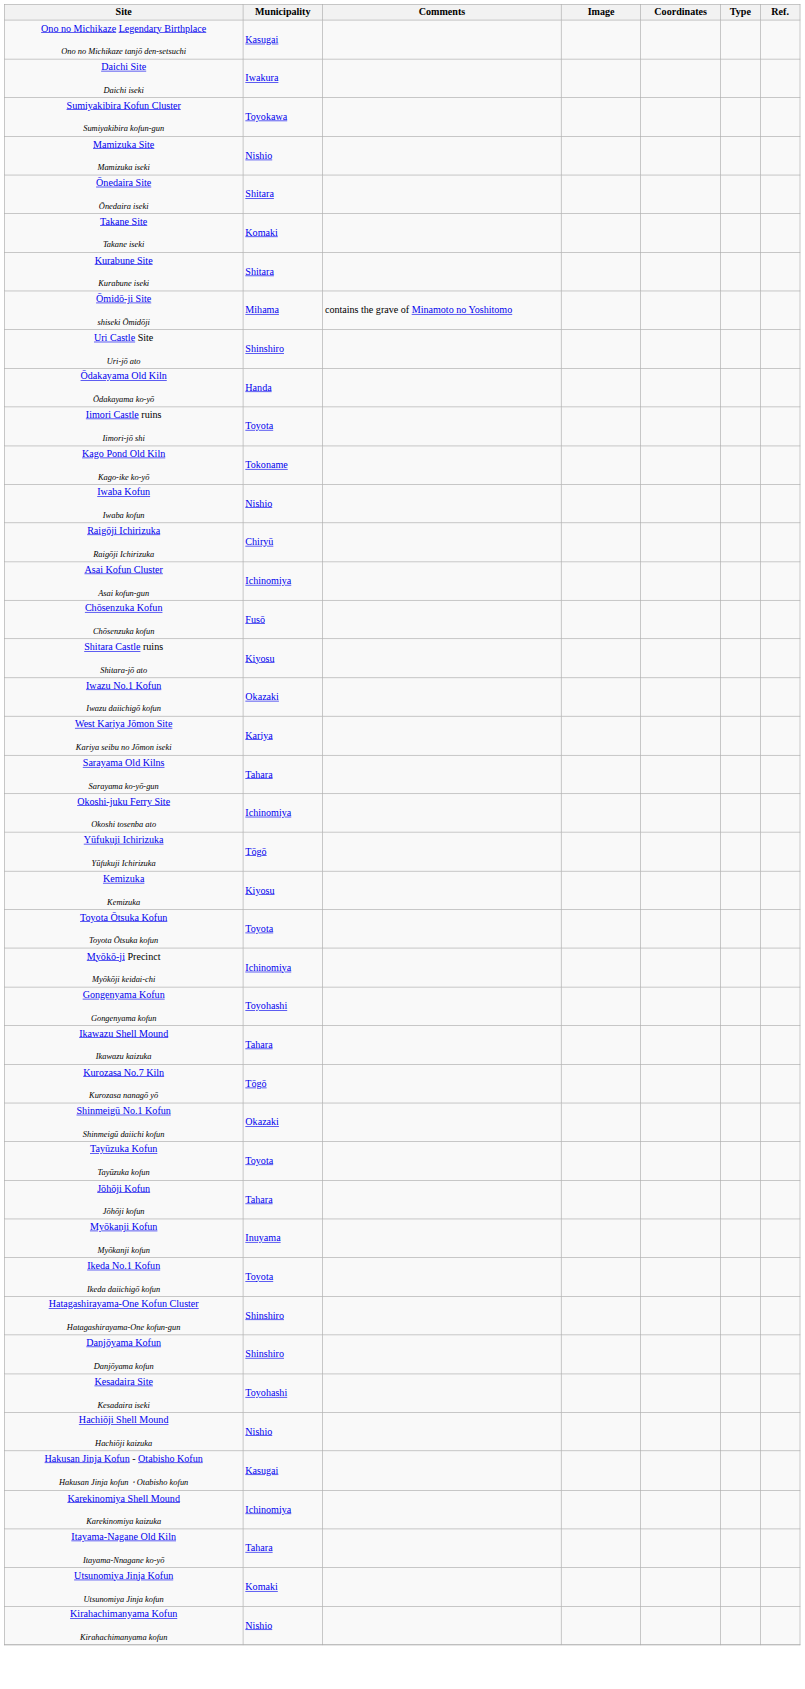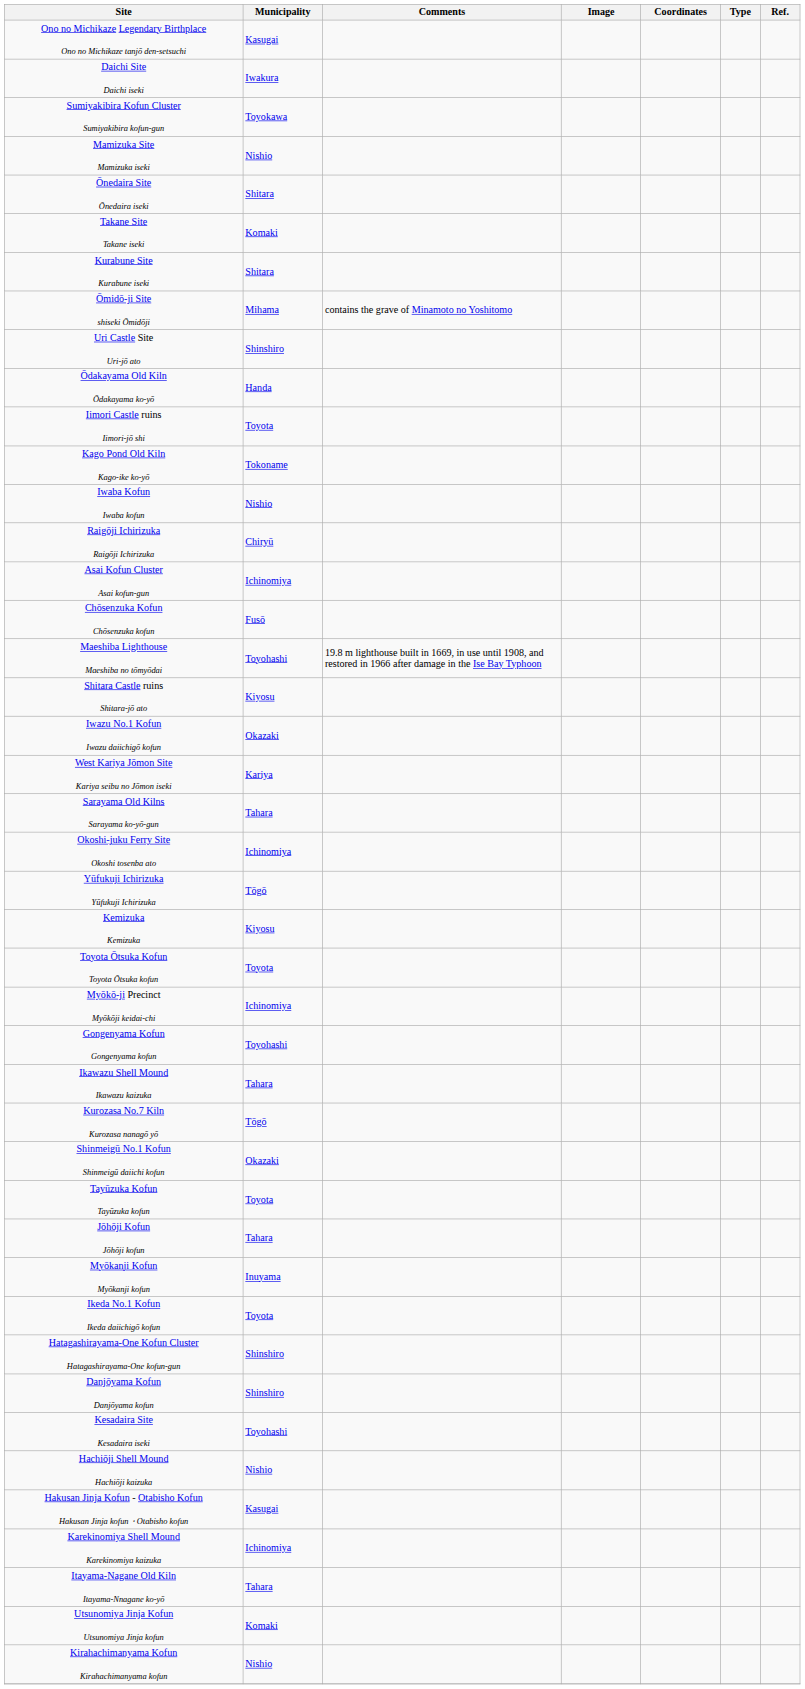+ row: Maeshiba Lighthouse Maeshiba no tōmyōdai | Toyohashi | 19.8 m lighthouse built in 1669, in use until 1908, and restored in 1966 after damage in the Ise Bay Typhoon
